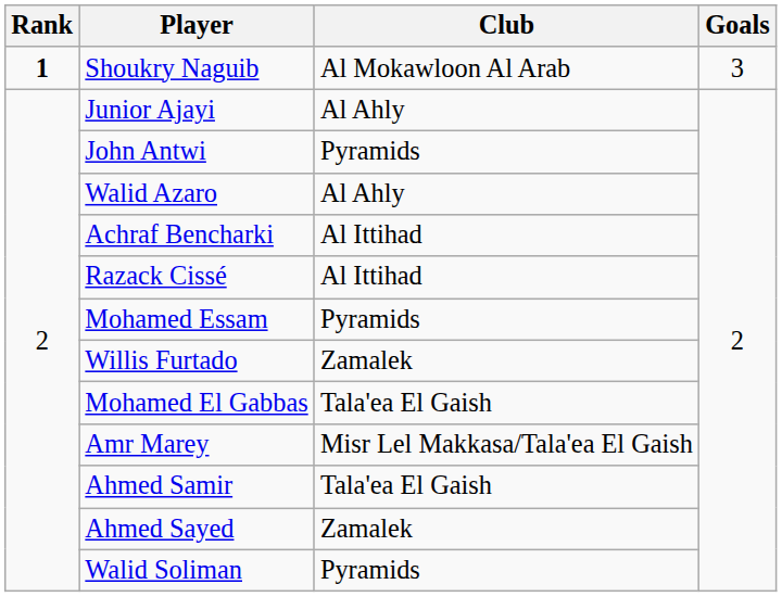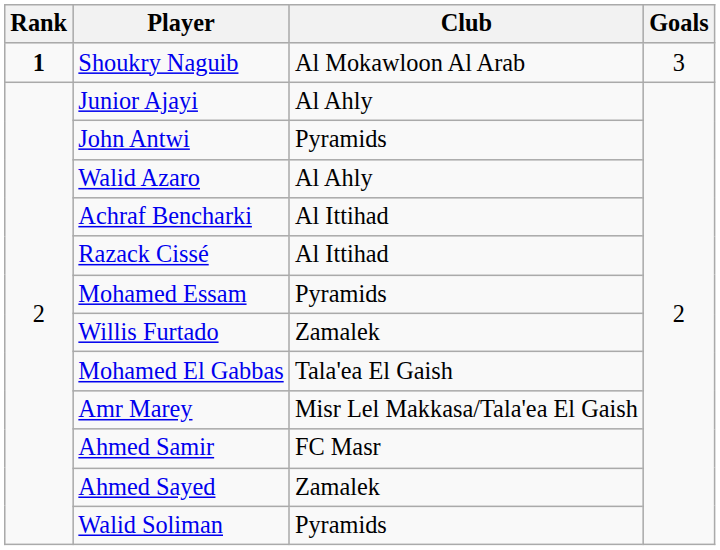Ahmed Samir | Club: Tala'ea El Gaish -> FC Masr
